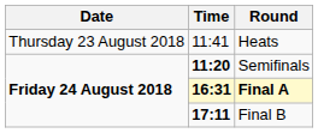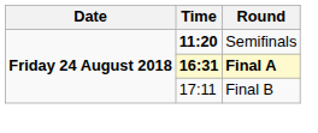- row: Thursday 23 August 2018 | 11:41 | Heats
Final B | Time: bold -> normal
